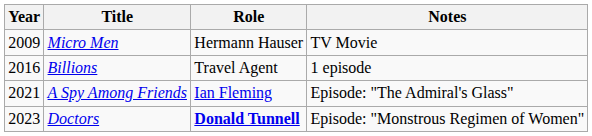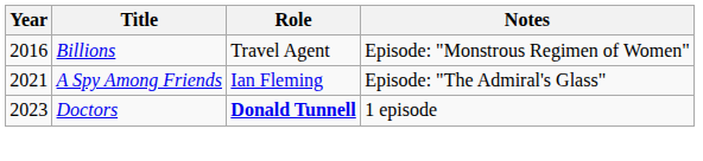- row: 2009 | Micro Men | Hermann Hauser | TV Movie
Billions | Notes: 1 episode -> Episode: "Monstrous Regimen of Women"
Doctors | Notes: Episode: "Monstrous Regimen of Women" -> 1 episode
